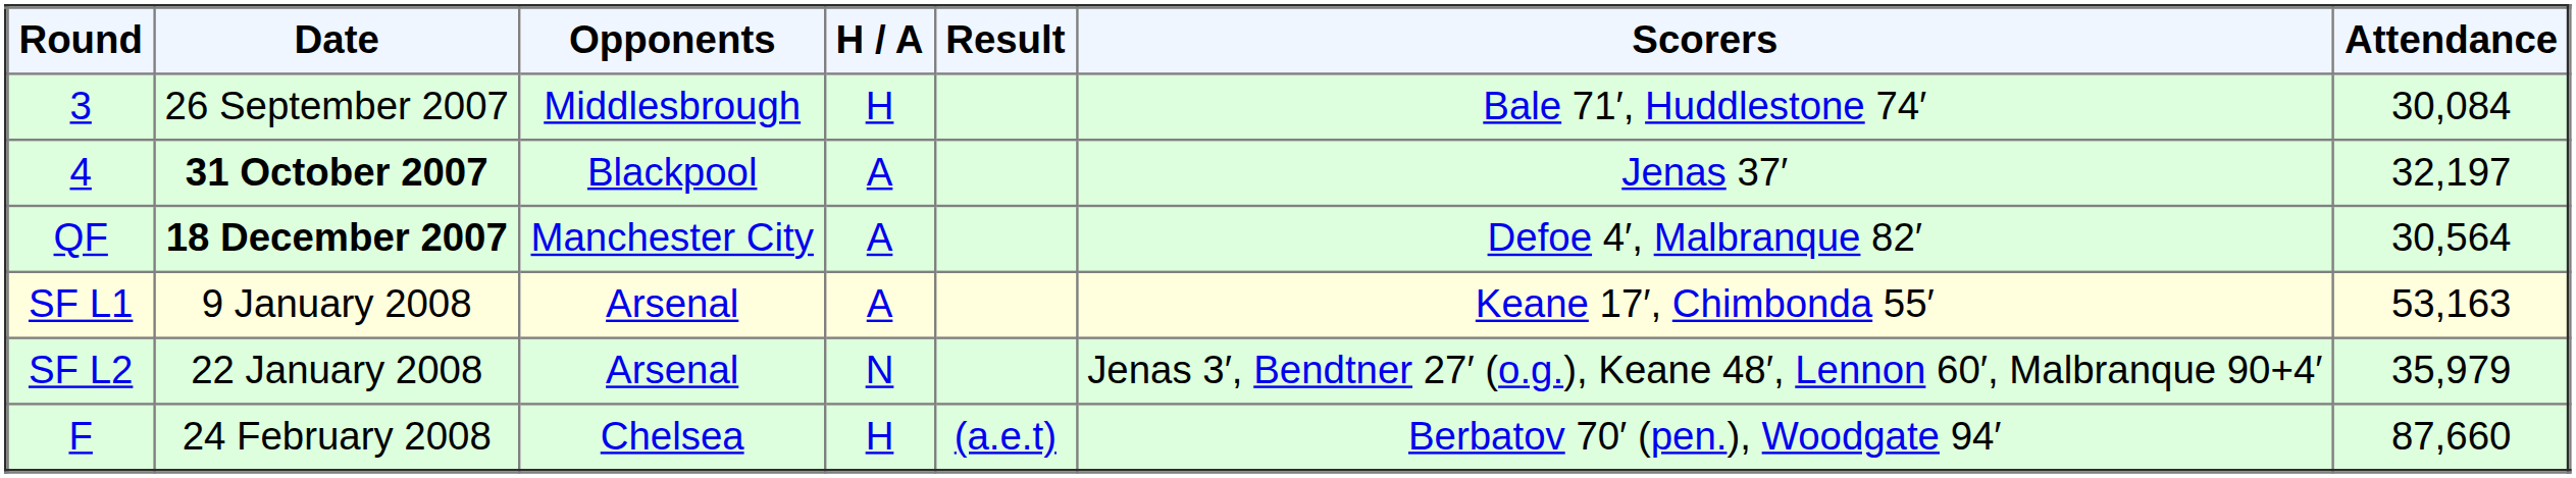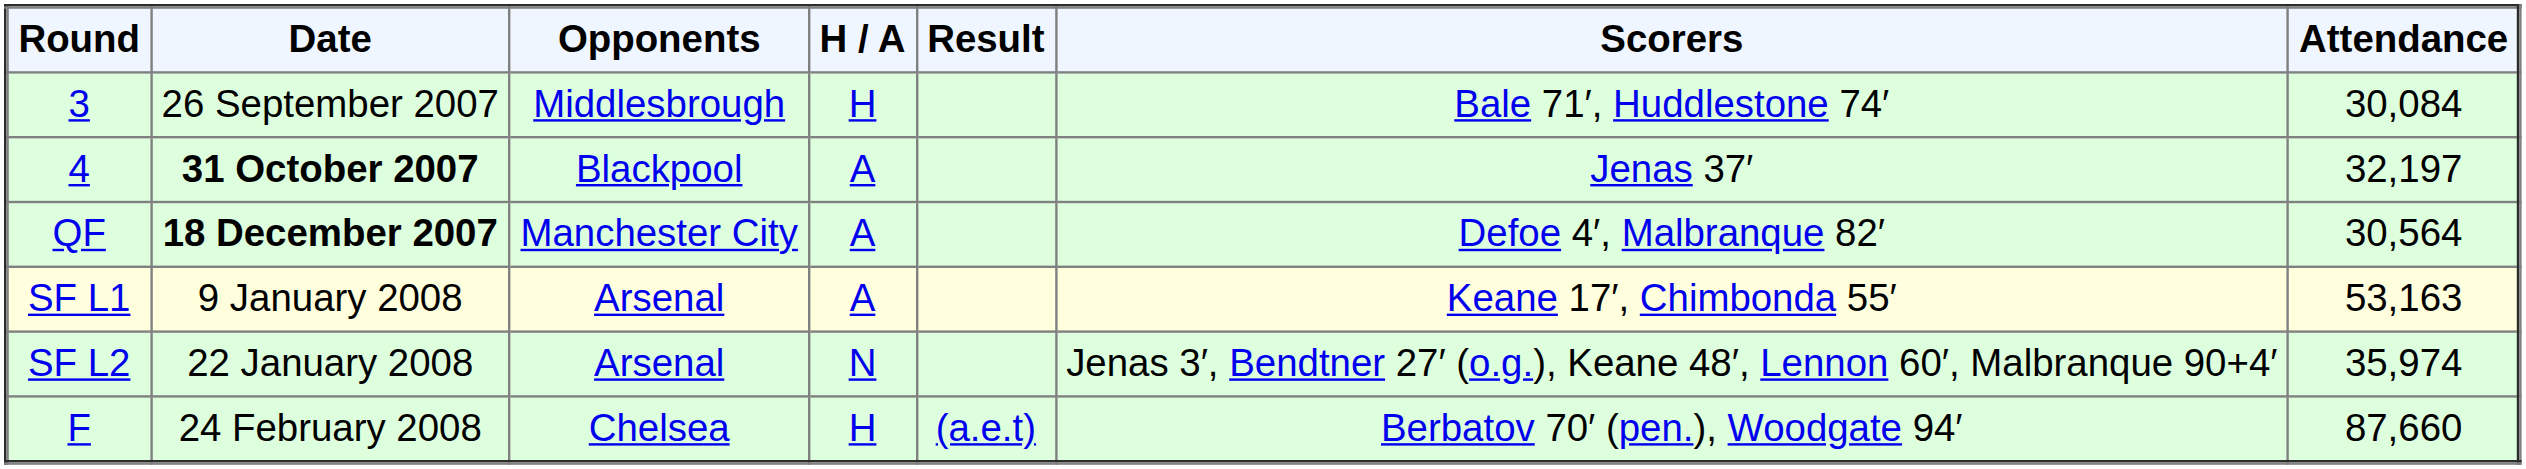SF L2 | Attendance: 35,979 -> 35,974
